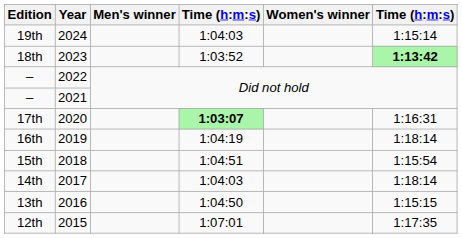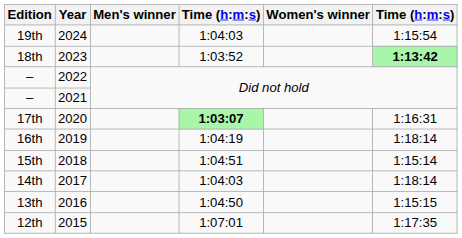19th | column 6: 1:15:14 -> 1:15:54
15th | column 6: 1:15:54 -> 1:15:14
